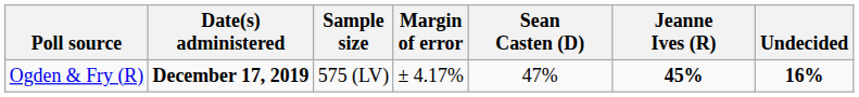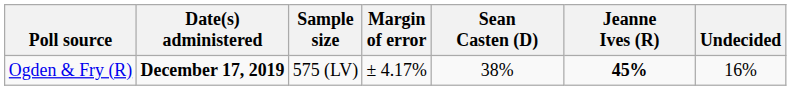Ogden & Fry (R) | Sean Casten (D): 47% -> 38%
Ogden & Fry (R) | Undecided: bold -> normal
